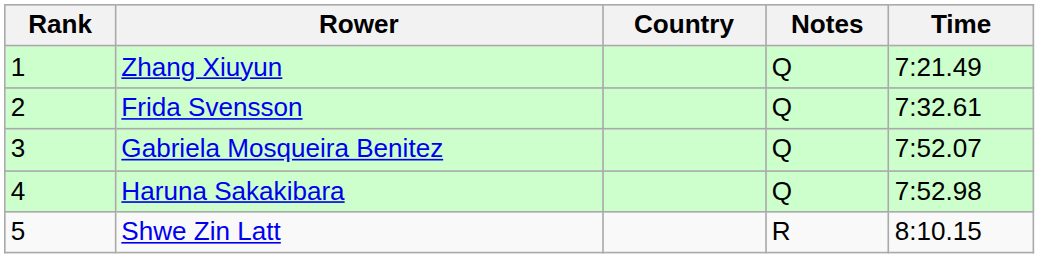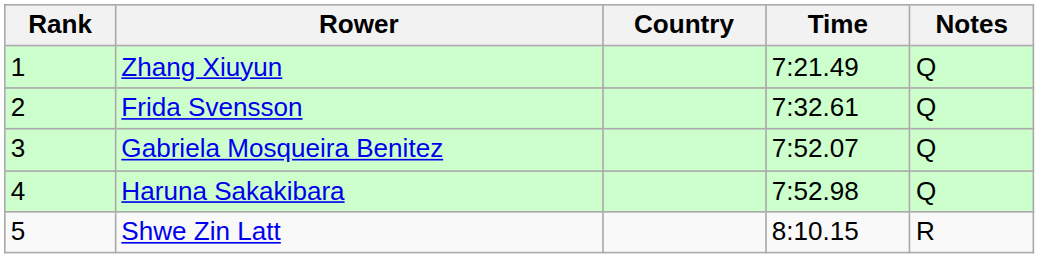columns swapped: Time <-> Notes
